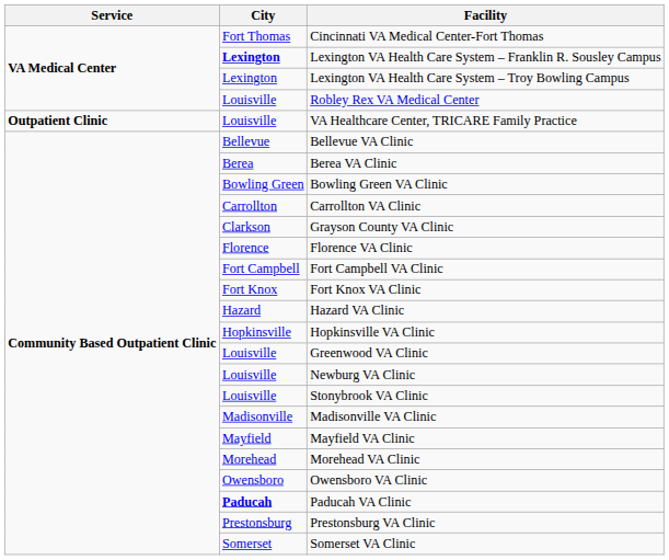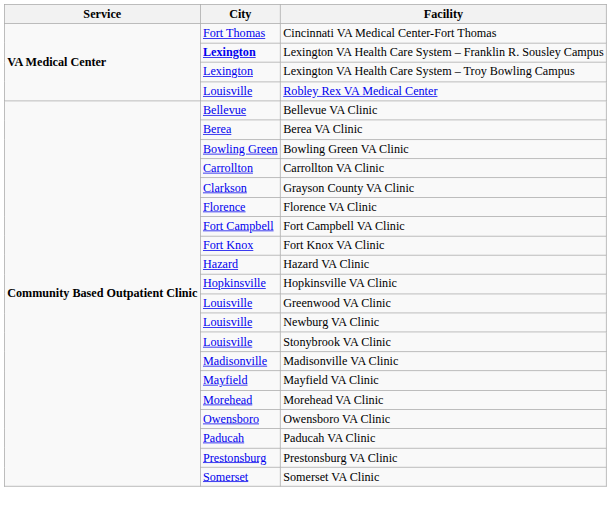- row: Outpatient Clinic | Louisville | VA Healthcare Center, TRICARE Family Practice
Paducah VA Clinic | City: bold -> normal
